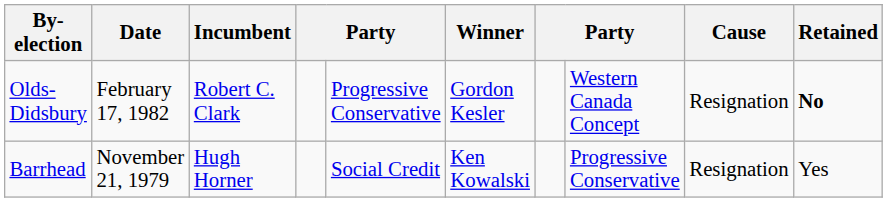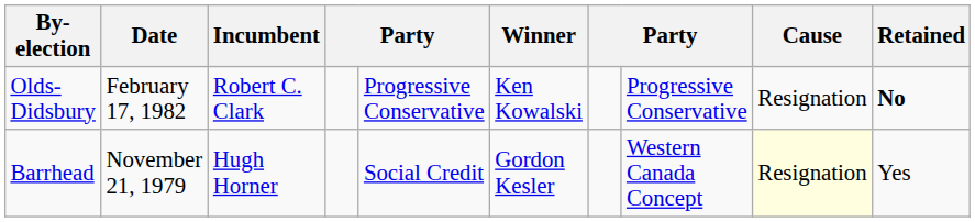Olds-Didsbury | Winner: Gordon Kesler -> Ken Kowalski
Olds-Didsbury | column 8: Western Canada Concept -> Progressive Conservative
Barrhead | Winner: Ken Kowalski -> Gordon Kesler
Barrhead | column 8: Progressive Conservative -> Western Canada Concept
Barrhead | Cause: no background -> lightyellow background
